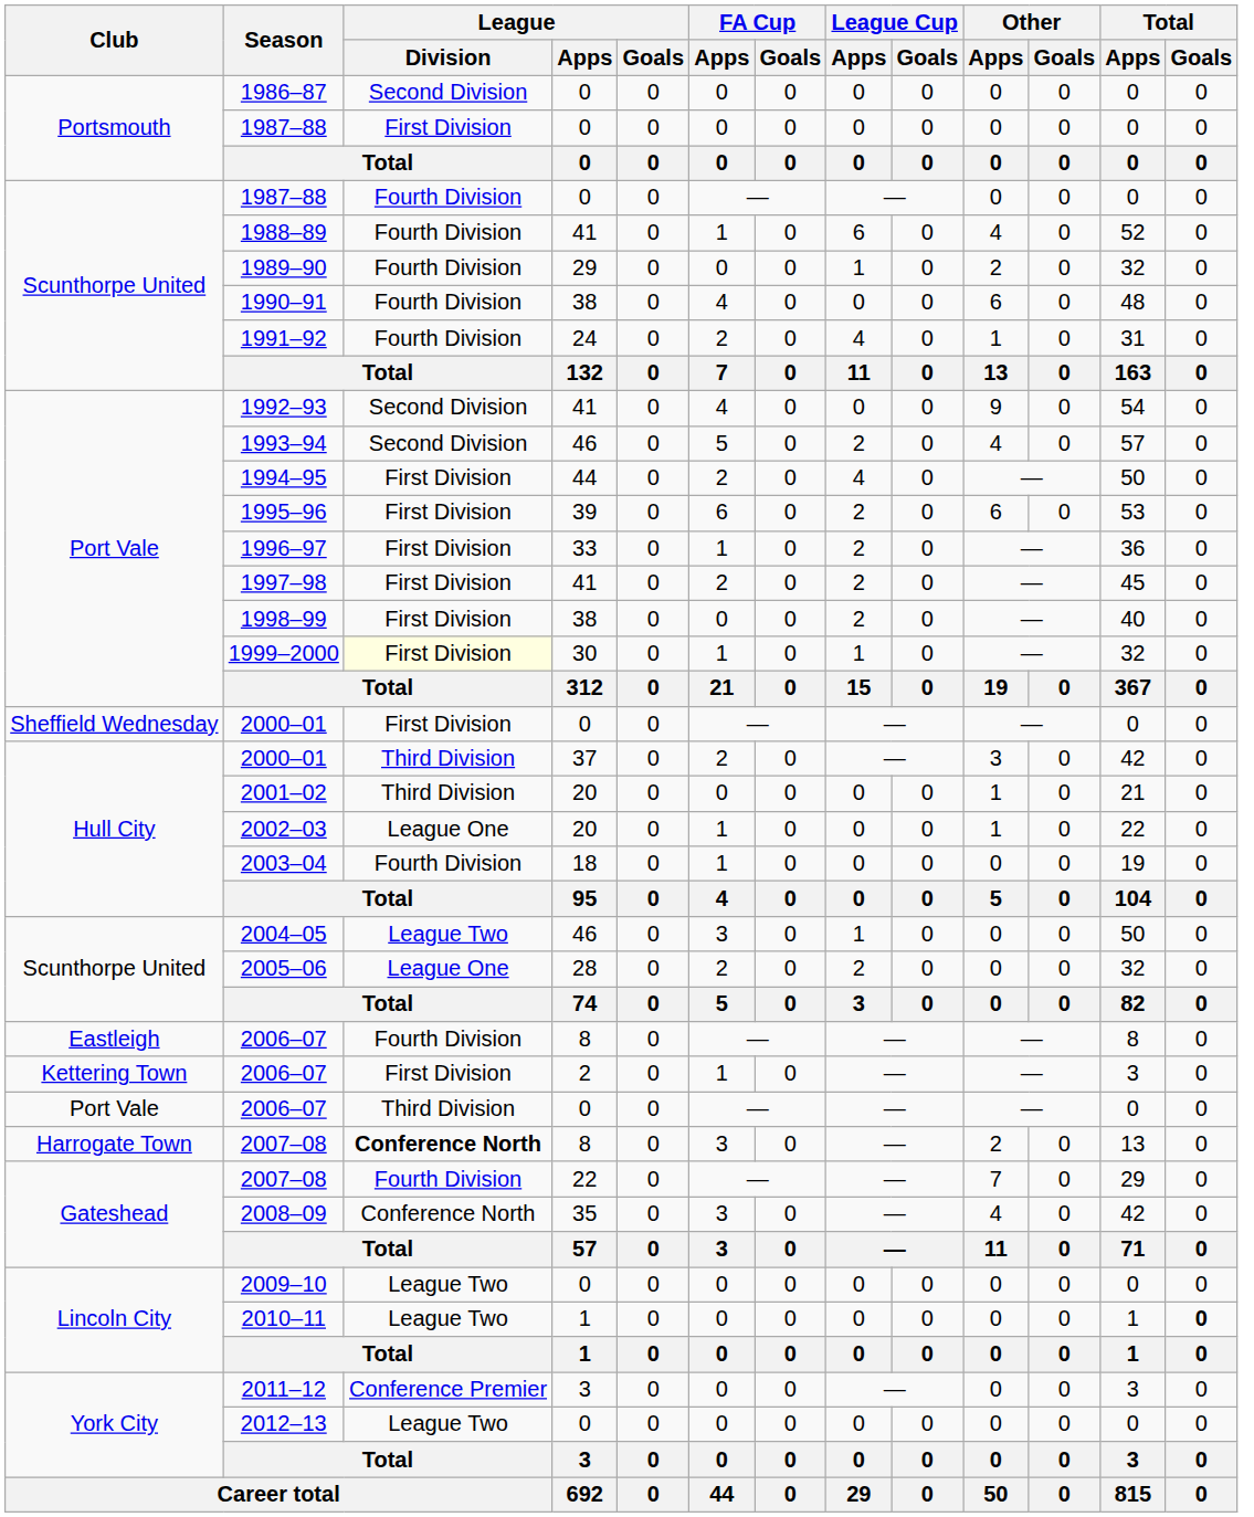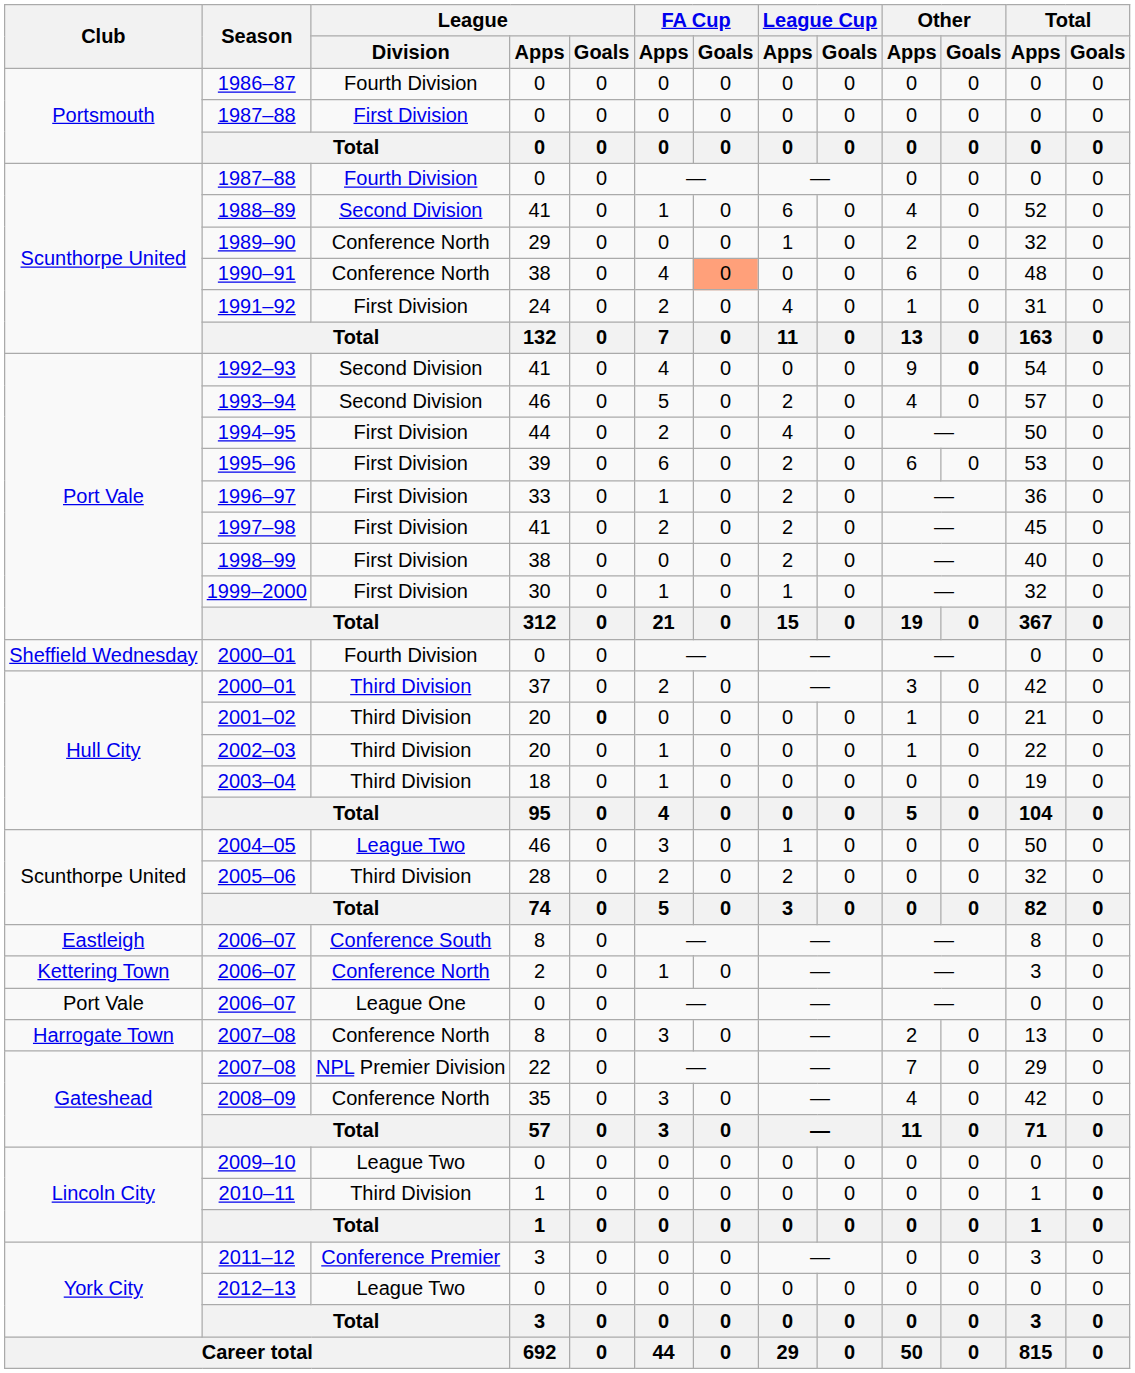1986–87 | League / Division: Second Division -> Fourth Division
1988–89 | League / Division: Fourth Division -> Second Division
1989–90 | League / Division: Fourth Division -> Conference North
1990–91 | League / Division: Fourth Division -> Conference North
1990–91 | FA Cup / Goals: no background -> lightsalmon background
1991–92 | League / Division: Fourth Division -> First Division
1992–93 | Other / Goals: normal -> bold
1999–2000 | League / Division: lightyellow background -> no background
Sheffield Wednesday / 2000–01 | League / Division: First Division -> Fourth Division
2001–02 | League / Goals: normal -> bold
2002–03 | League / Division: League One -> Third Division
2003–04 | League / Division: Fourth Division -> Third Division
2005–06 | League / Division: League One -> Third Division
Eastleigh / 2006–07 | League / Division: Fourth Division -> Conference South
Kettering Town / 2006–07 | League / Division: First Division -> Conference North
Port Vale / 2006–07 | League / Division: Third Division -> League One
Harrogate Town / 2007–08 | League / Division: bold -> normal
Gateshead / 2007–08 | League / Division: Fourth Division -> NPL Premier Division
2010–11 | League / Division: League Two -> Third Division
